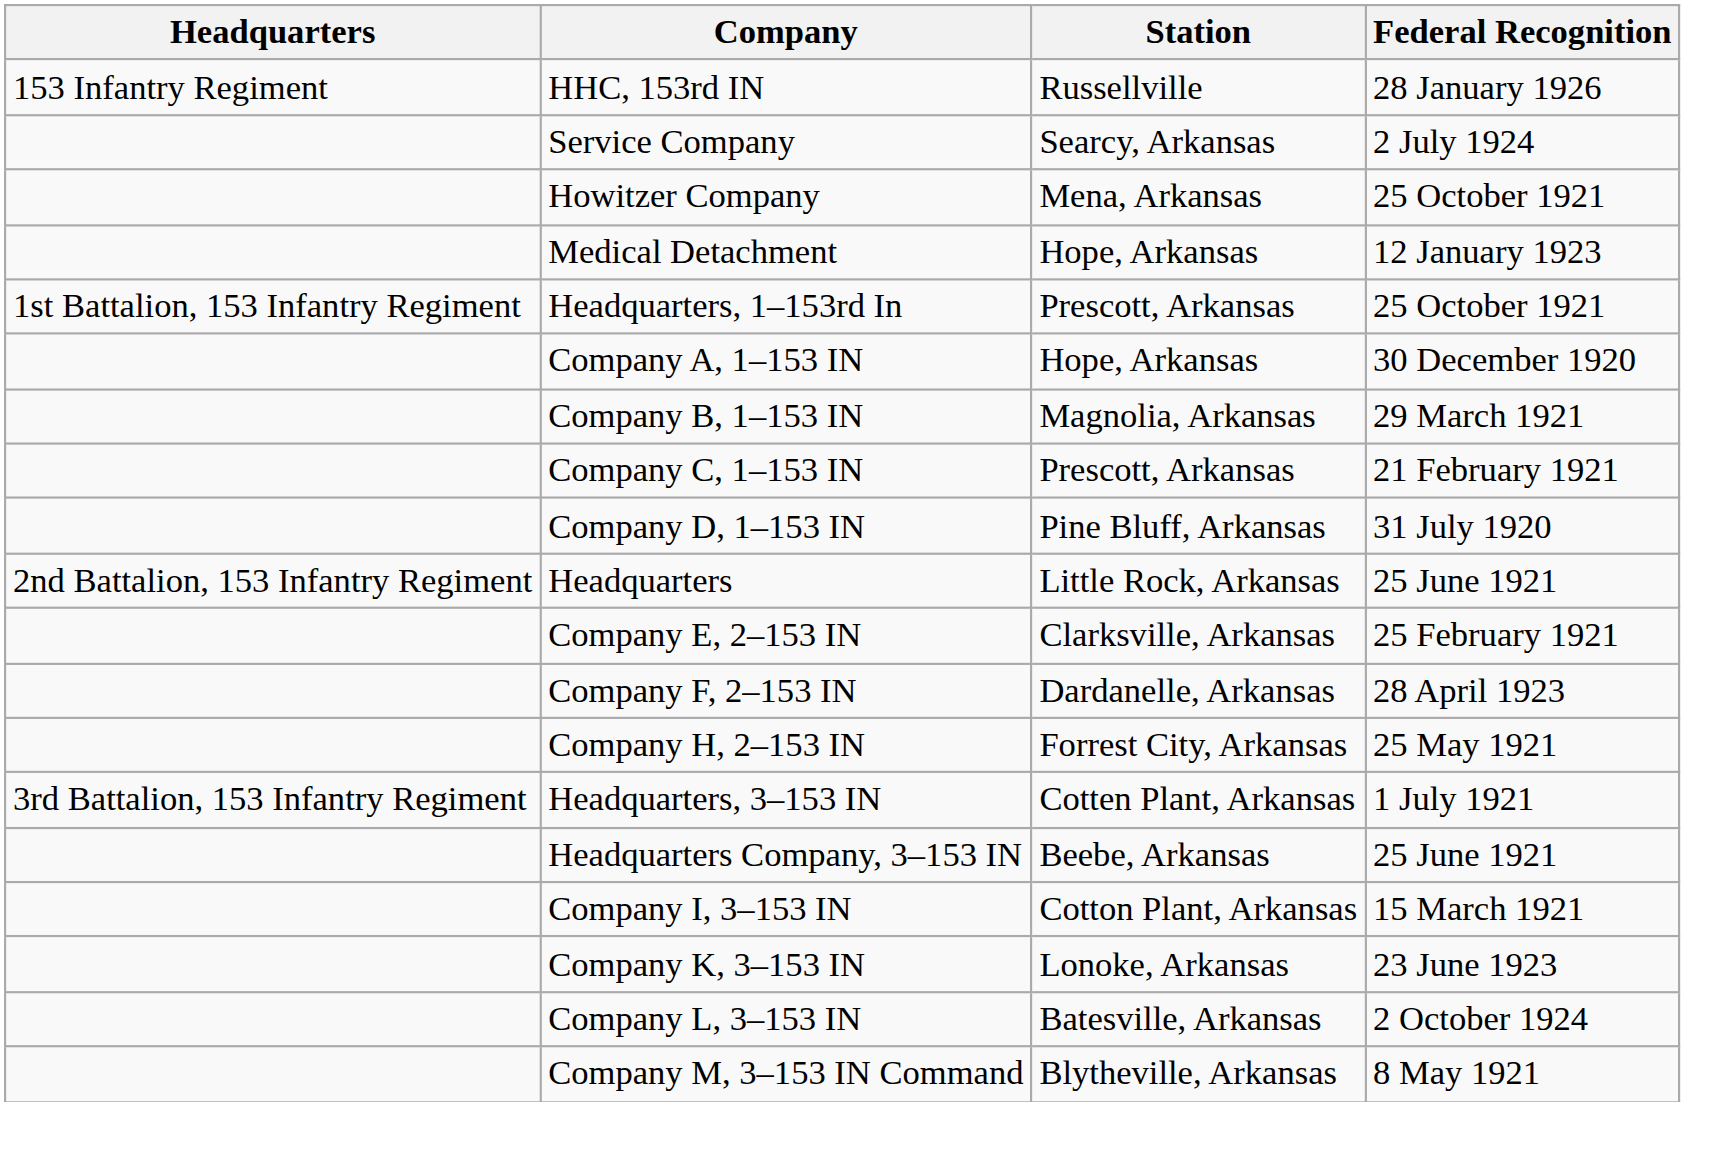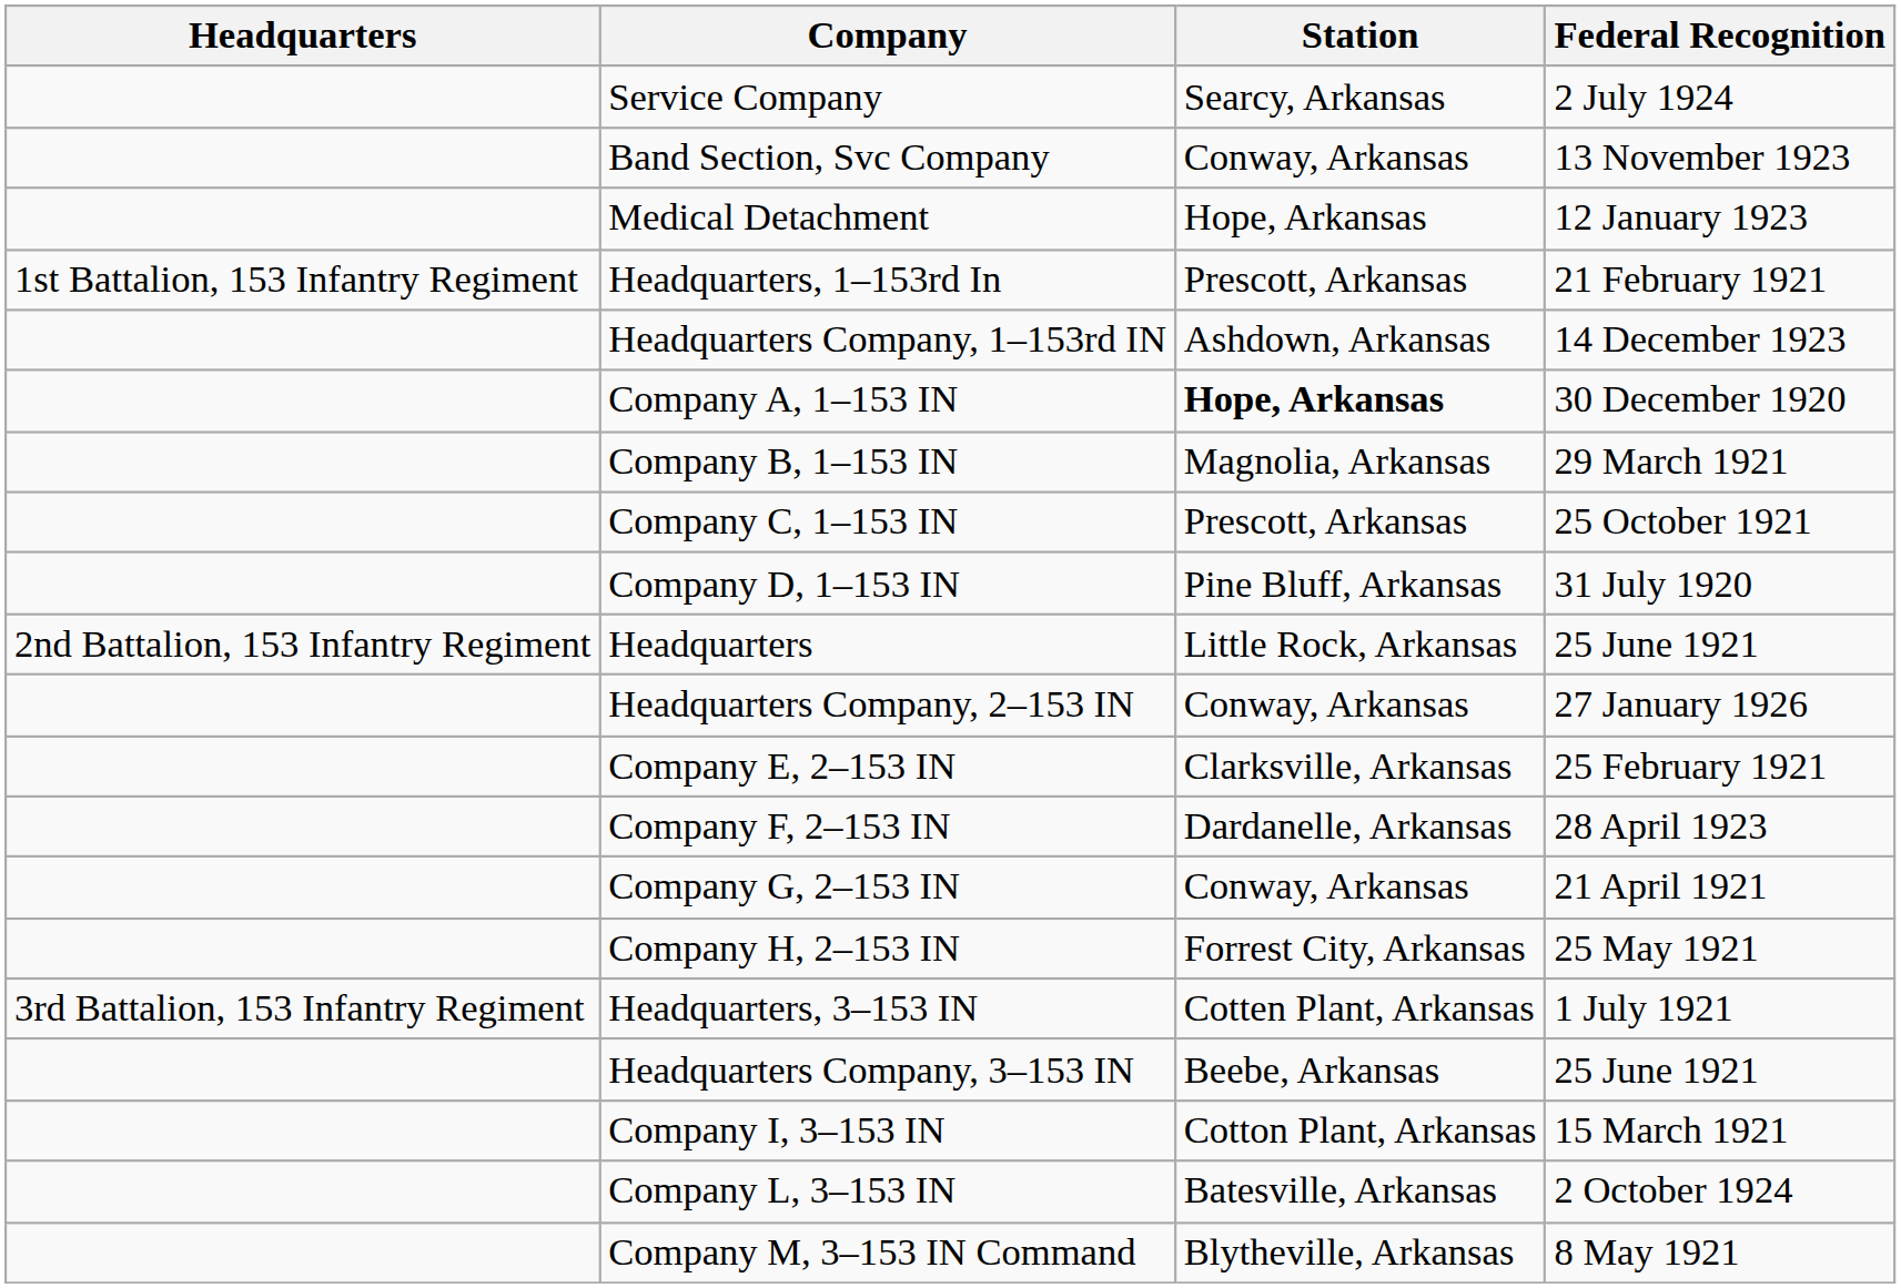- row: 153 Infantry Regiment | HHC, 153rd IN | Russellville | 28 January 1926
+ row: Band Section, Svc Company | Conway, Arkansas | 13 November 1923
- row: Howitzer Company | Mena, Arkansas | 25 October 1921
Headquarters, 1–153rd In | Federal Recognition: 25 October 1921 -> 21 February 1921
+ row: Headquarters Company, 1–153rd IN | Ashdown, Arkansas | 14 December 1923
Company A, 1–153 IN | Station: normal -> bold
Company C, 1–153 IN | Federal Recognition: 21 February 1921 -> 25 October 1921
+ row: Headquarters Company, 2–153 IN | Conway, Arkansas | 27 January 1926
+ row: Company G, 2–153 IN | Conway, Arkansas | 21 April 1921
- row: Company K, 3–153 IN | Lonoke, Arkansas | 23 June 1923
